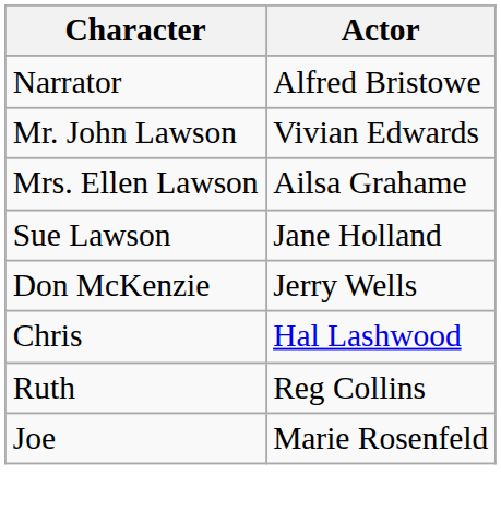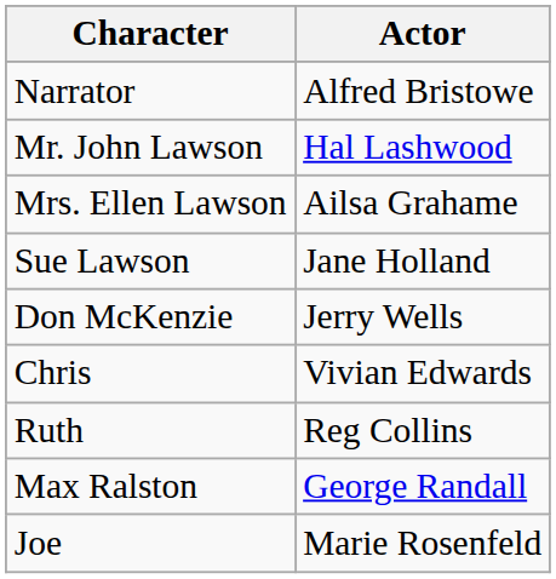Mr. John Lawson | Actor: Vivian Edwards -> Hal Lashwood
Chris | Actor: Hal Lashwood -> Vivian Edwards
+ row: Max Ralston | George Randall
